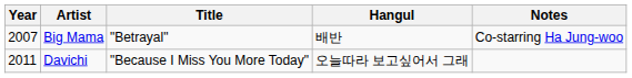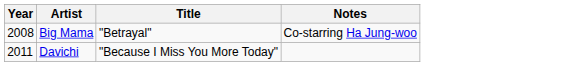- column: Hangul | 배반 | 오늘따라 보고싶어서 그래
Big Mama | Year: 2007 -> 2008
